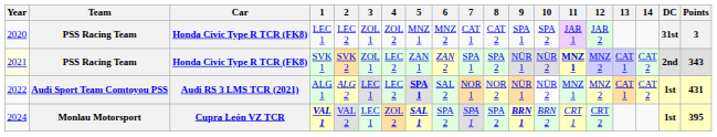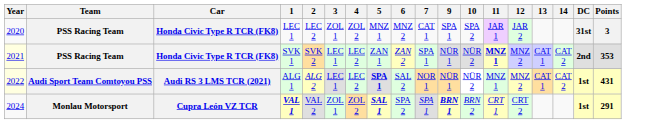- column: 8 | CAT 2 | SPA 2 | NOR 2 | SPA 2
SVK 1 | 3: ZOL 1 -> LEC 1
SVK 1 | Points: 343 -> 353
ALG 1 | Year: no background -> lightyellow background
VAL 1 | 3: LEC 1 -> ZOL 1
VAL 1 | Points: 395 -> 291
